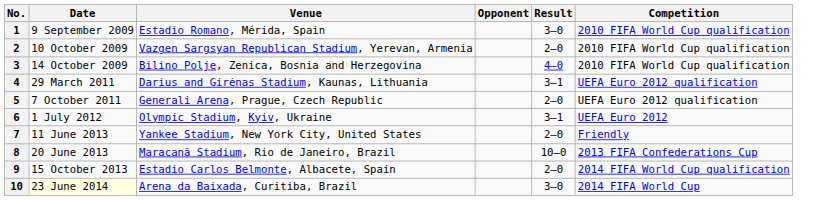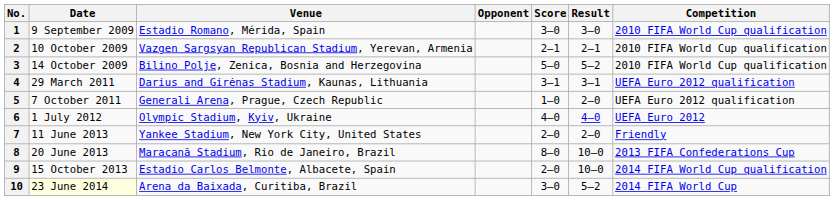+ column: Score | 3–0 | 2–1 | 5–0 | 3–1 | 1–0 | 4–0 | 2–0 | 8–0 | 2–0 | 3–0
2 | Result: 2–0 -> 2–1
3 | Result: 4–0 -> 5–2
6 | Result: 3–1 -> 4–0
9 | Result: 2–0 -> 10–0
10 | Result: 3–0 -> 5–2
